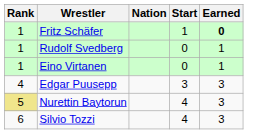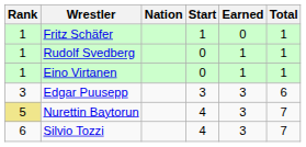+ column: Total | 1 | 1 | 1 | 6 | 7 | 7
Fritz Schäfer | Earned: bold -> normal
Edgar Puusepp | Rank: 4 -> 3
